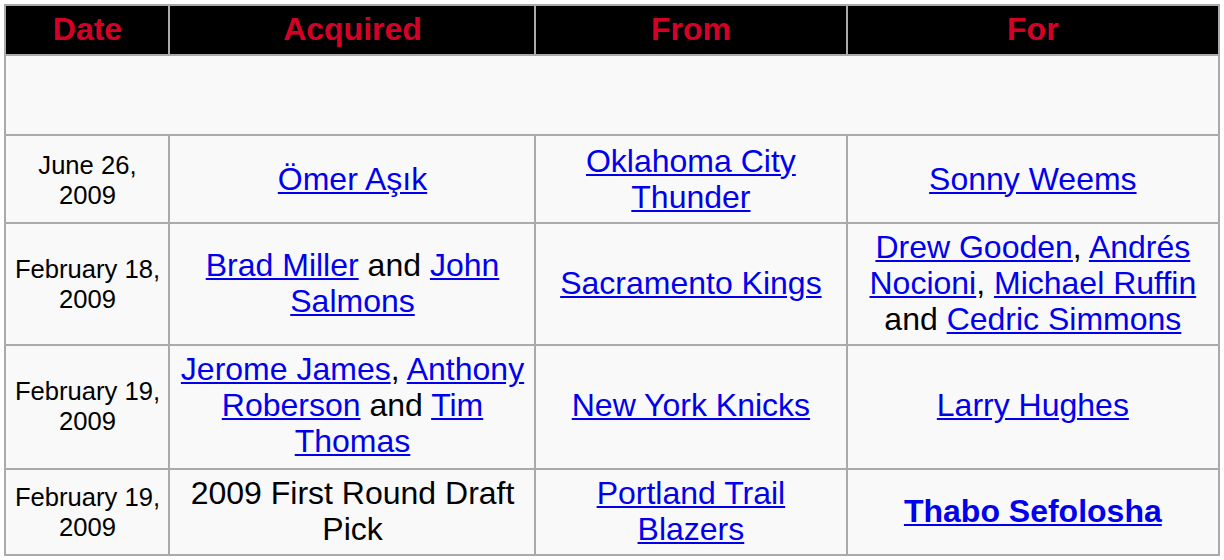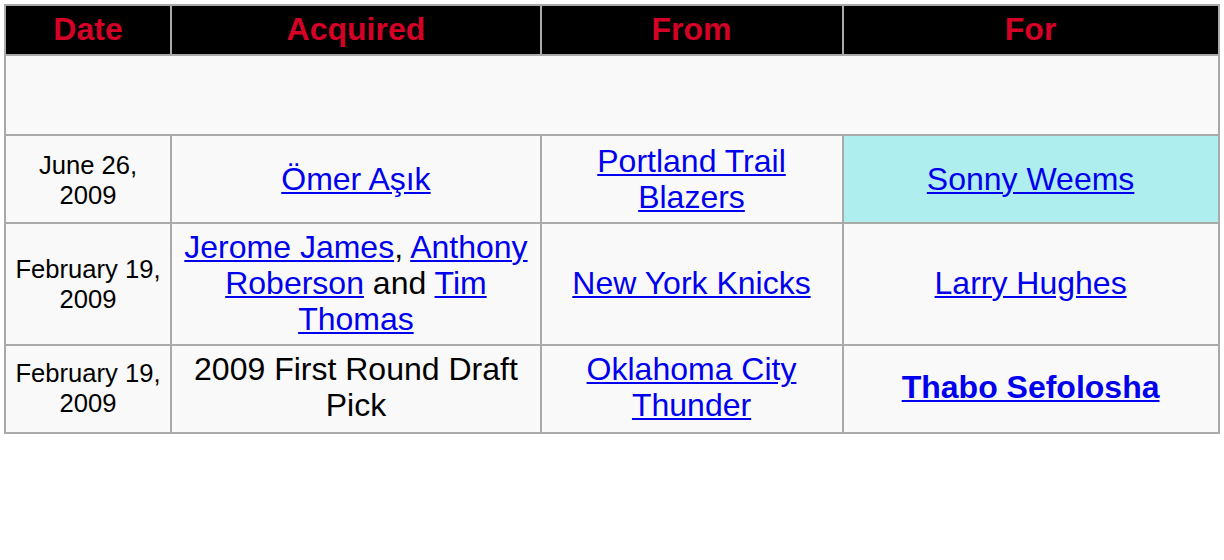Ömer Aşık | From: Oklahoma City Thunder -> Portland Trail Blazers
Ömer Aşık | For: no background -> paleturquoise background
- row: February 18, 2009 | Brad Miller and John Salmons | Sacramento Kings | Drew Gooden, Andrés Nocioni, Michael Ruffin and Cedric Simmons
2009 First Round Draft Pick | From: Portland Trail Blazers -> Oklahoma City Thunder
